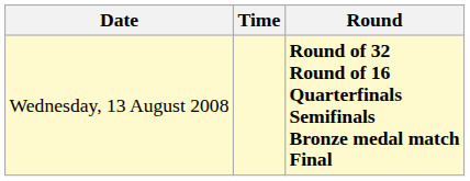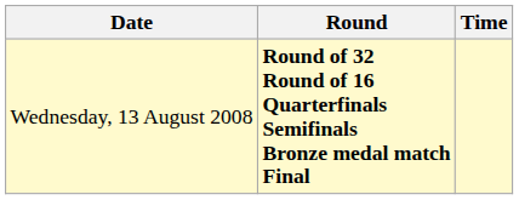columns swapped: Time <-> Round
